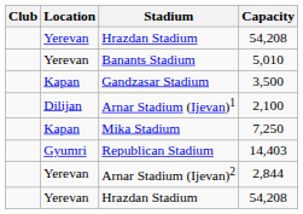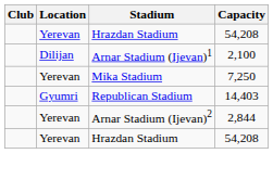- row: Yerevan | Banants Stadium | 5,010
- row: Kapan | Gandzasar Stadium | 3,500
Mika Stadium | Location: Kapan -> Yerevan
